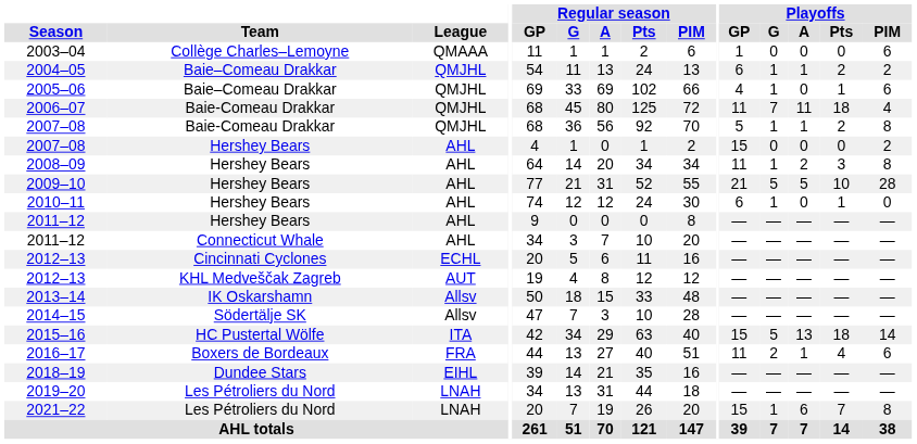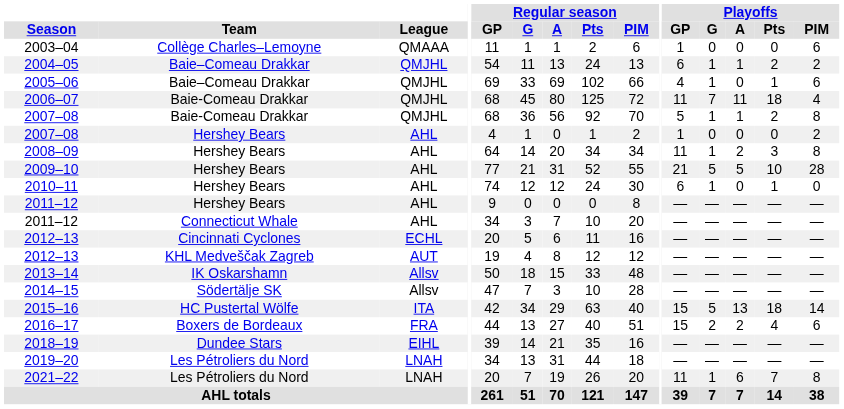2007–08 / Hershey Bears | Playoffs / GP: 15 -> 1
2016–17 | Playoffs / GP: 11 -> 15
2016–17 | Playoffs / A: 1 -> 2
2021–22 | Playoffs / GP: 15 -> 11
